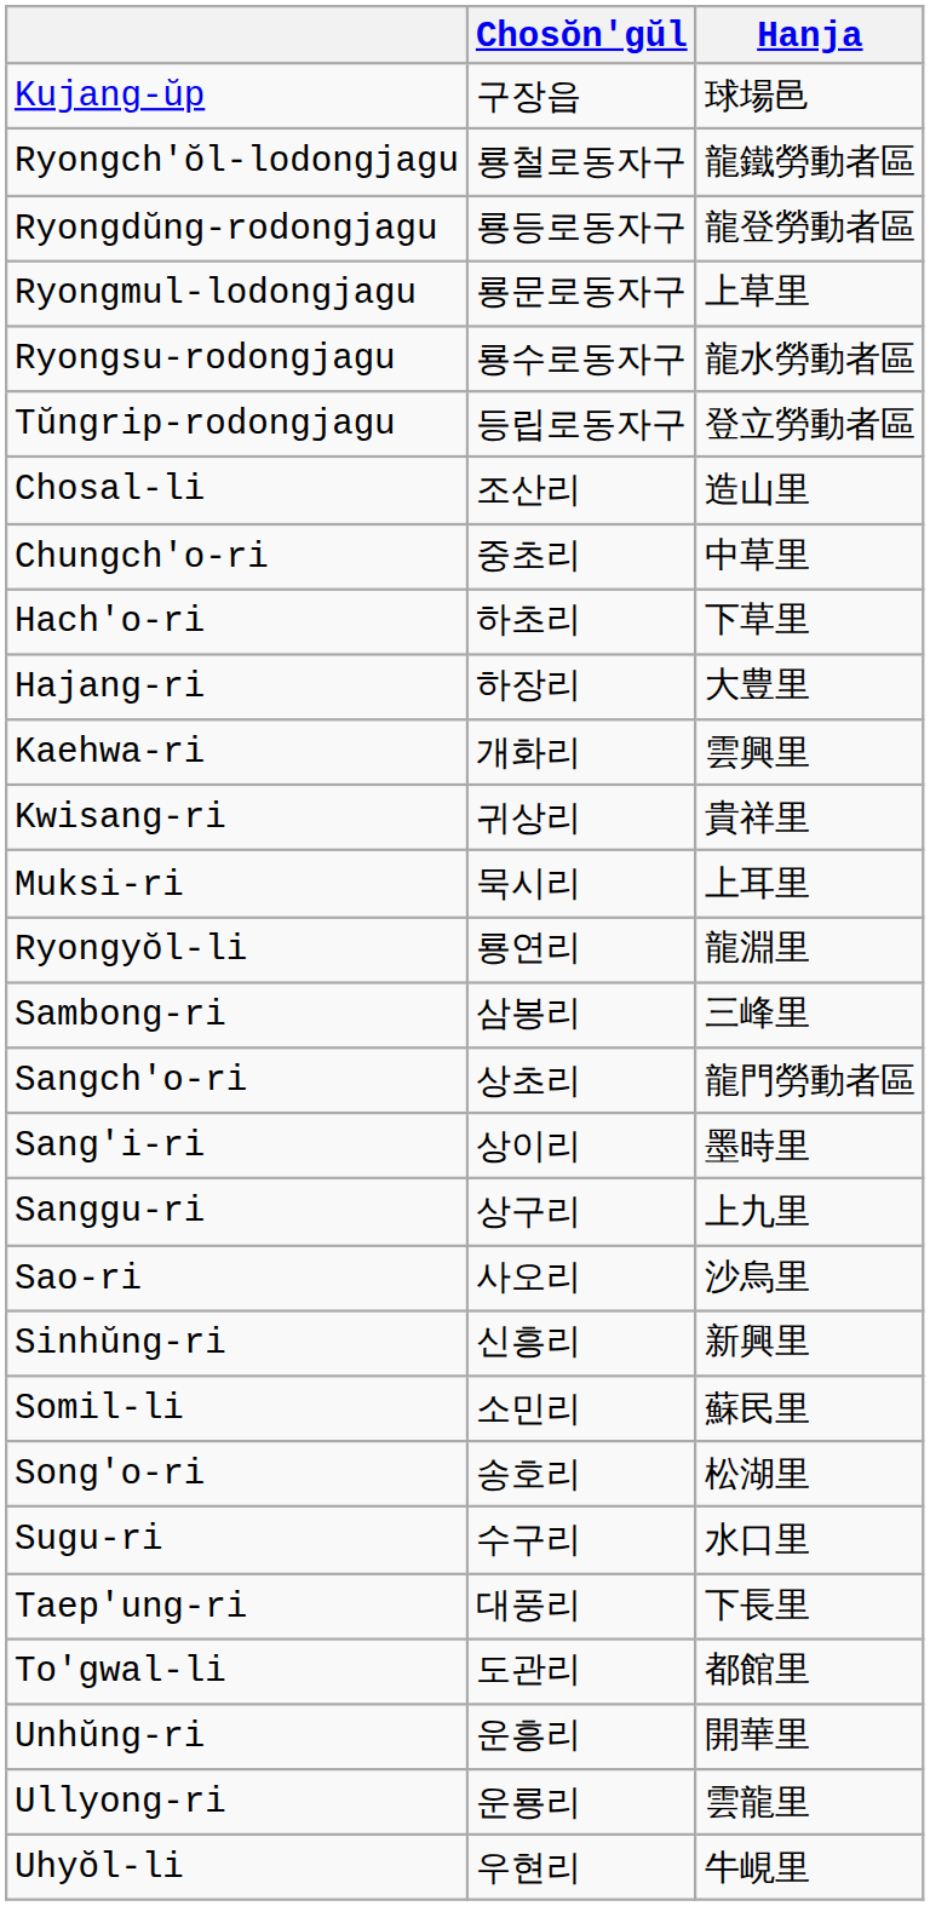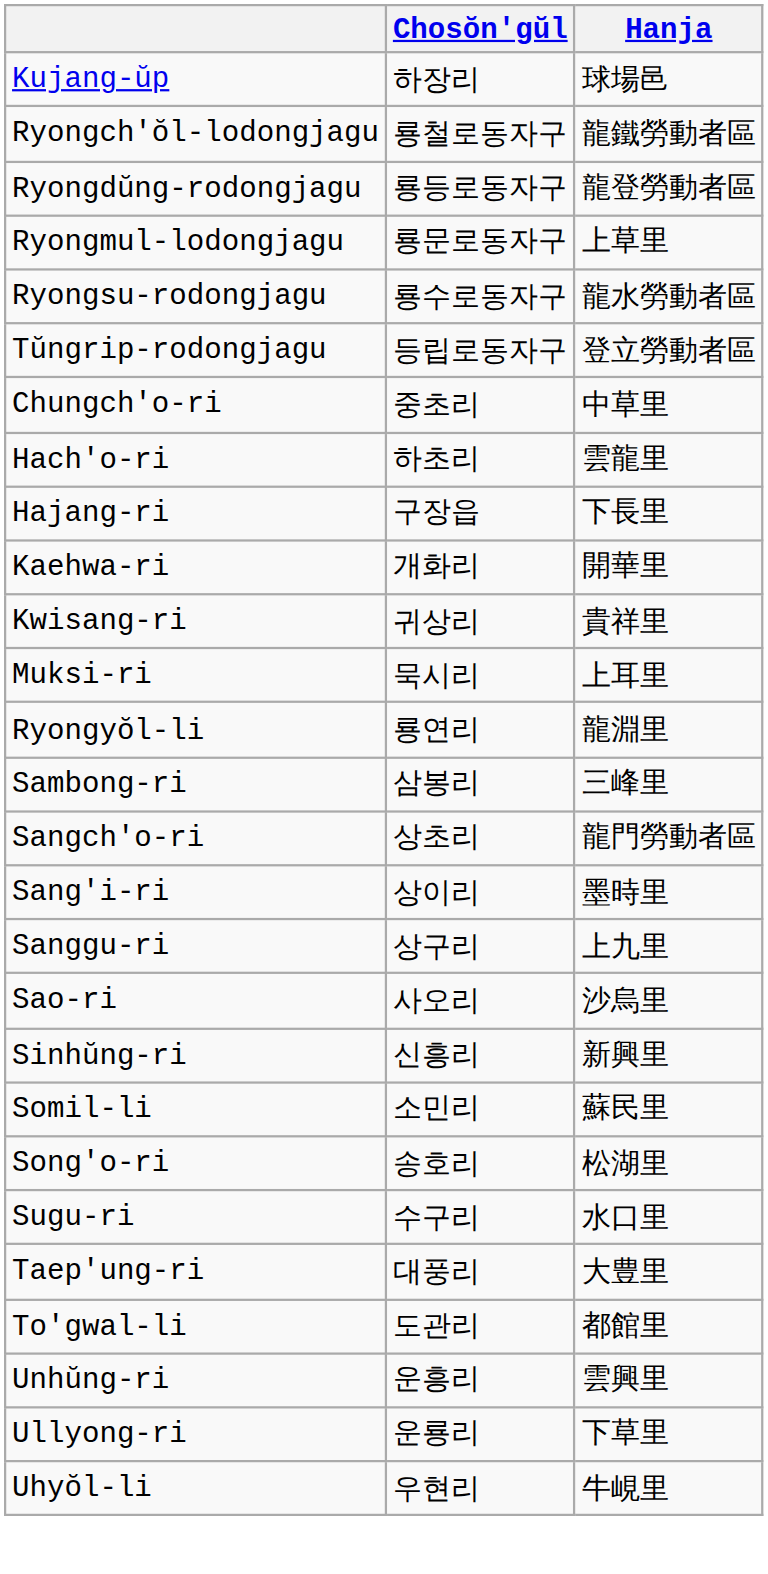Kujang-ŭp | Chosŏn'gŭl: 구장읍 -> 하장리
- row: Chosal-li | 조산리 | 造山里
Hach'o-ri | Hanja: 下草里 -> 雲龍里
Hajang-ri | Chosŏn'gŭl: 하장리 -> 구장읍
Hajang-ri | Hanja: 大豊里 -> 下長里
Kaehwa-ri | Hanja: 雲興里 -> 開華里
Taep'ung-ri | Hanja: 下長里 -> 大豊里
Unhŭng-ri | Hanja: 開華里 -> 雲興里
Ullyong-ri | Hanja: 雲龍里 -> 下草里
